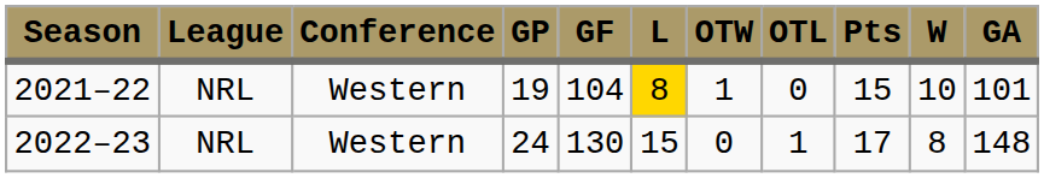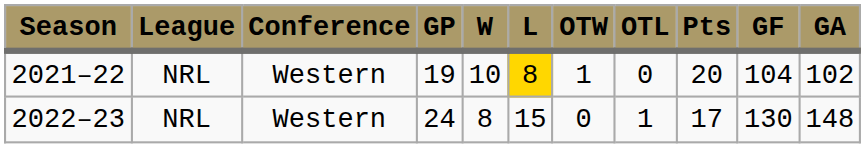columns swapped: W <-> GF
2021–22 | Pts: 15 -> 20
2021–22 | GA: 101 -> 102
